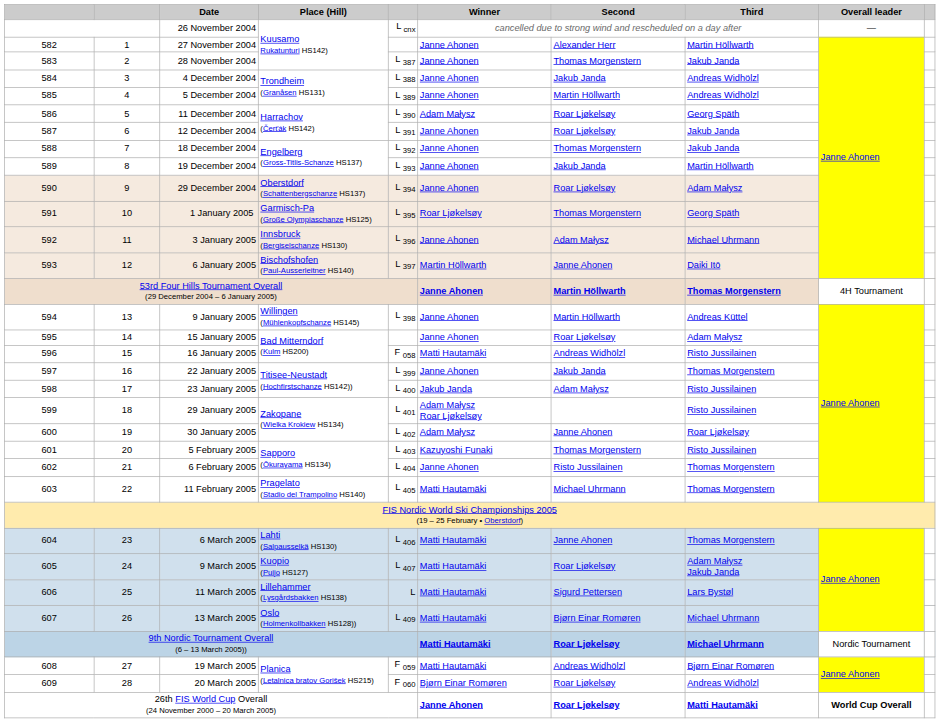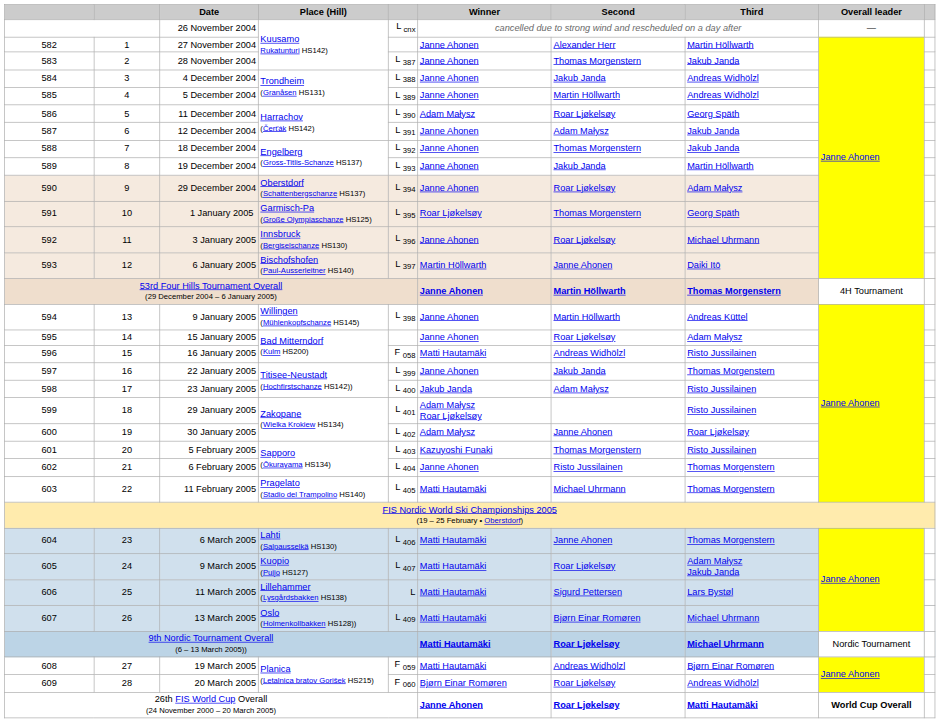12 December 2004 | Second: Roar Ljøkelsøy -> Adam Małysz
3 January 2005 | Second: Adam Małysz -> Roar Ljøkelsøy
